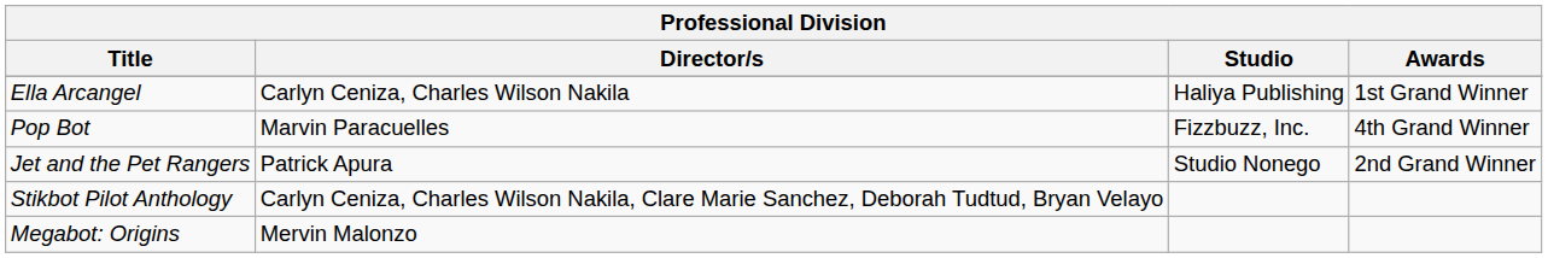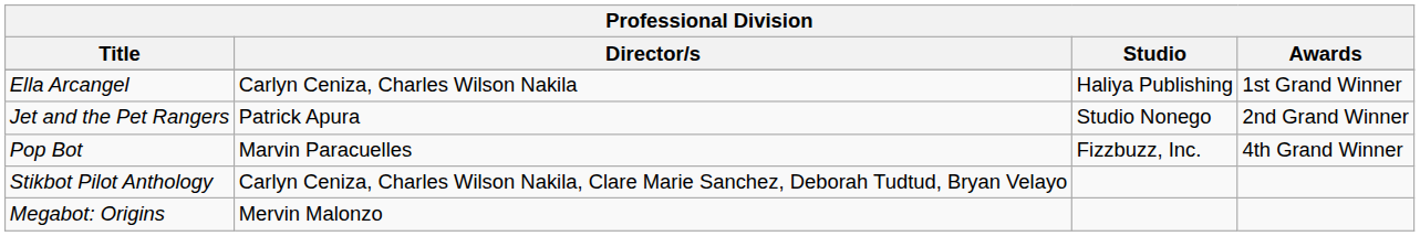rows swapped: Jet and the Pet Rangers <-> Pop Bot
